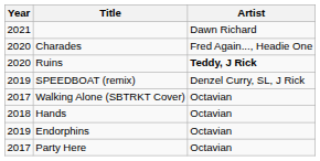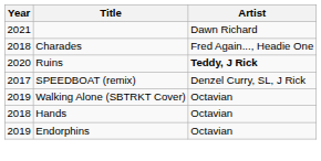Charades | Year: 2020 -> 2018
SPEEDBOAT (remix) | Year: 2019 -> 2017
Walking Alone (SBTRKT Cover) | Year: 2017 -> 2019
- row: 2017 | Party Here | Octavian
